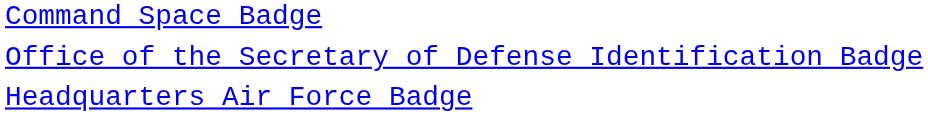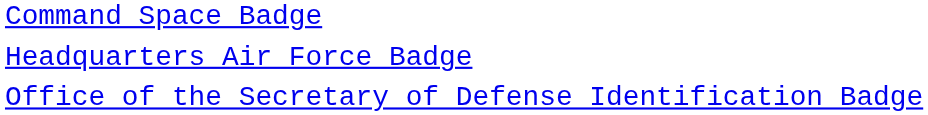rows swapped: Headquarters Air Force Badge <-> Office of the Secretary of Defense Identification Badge
